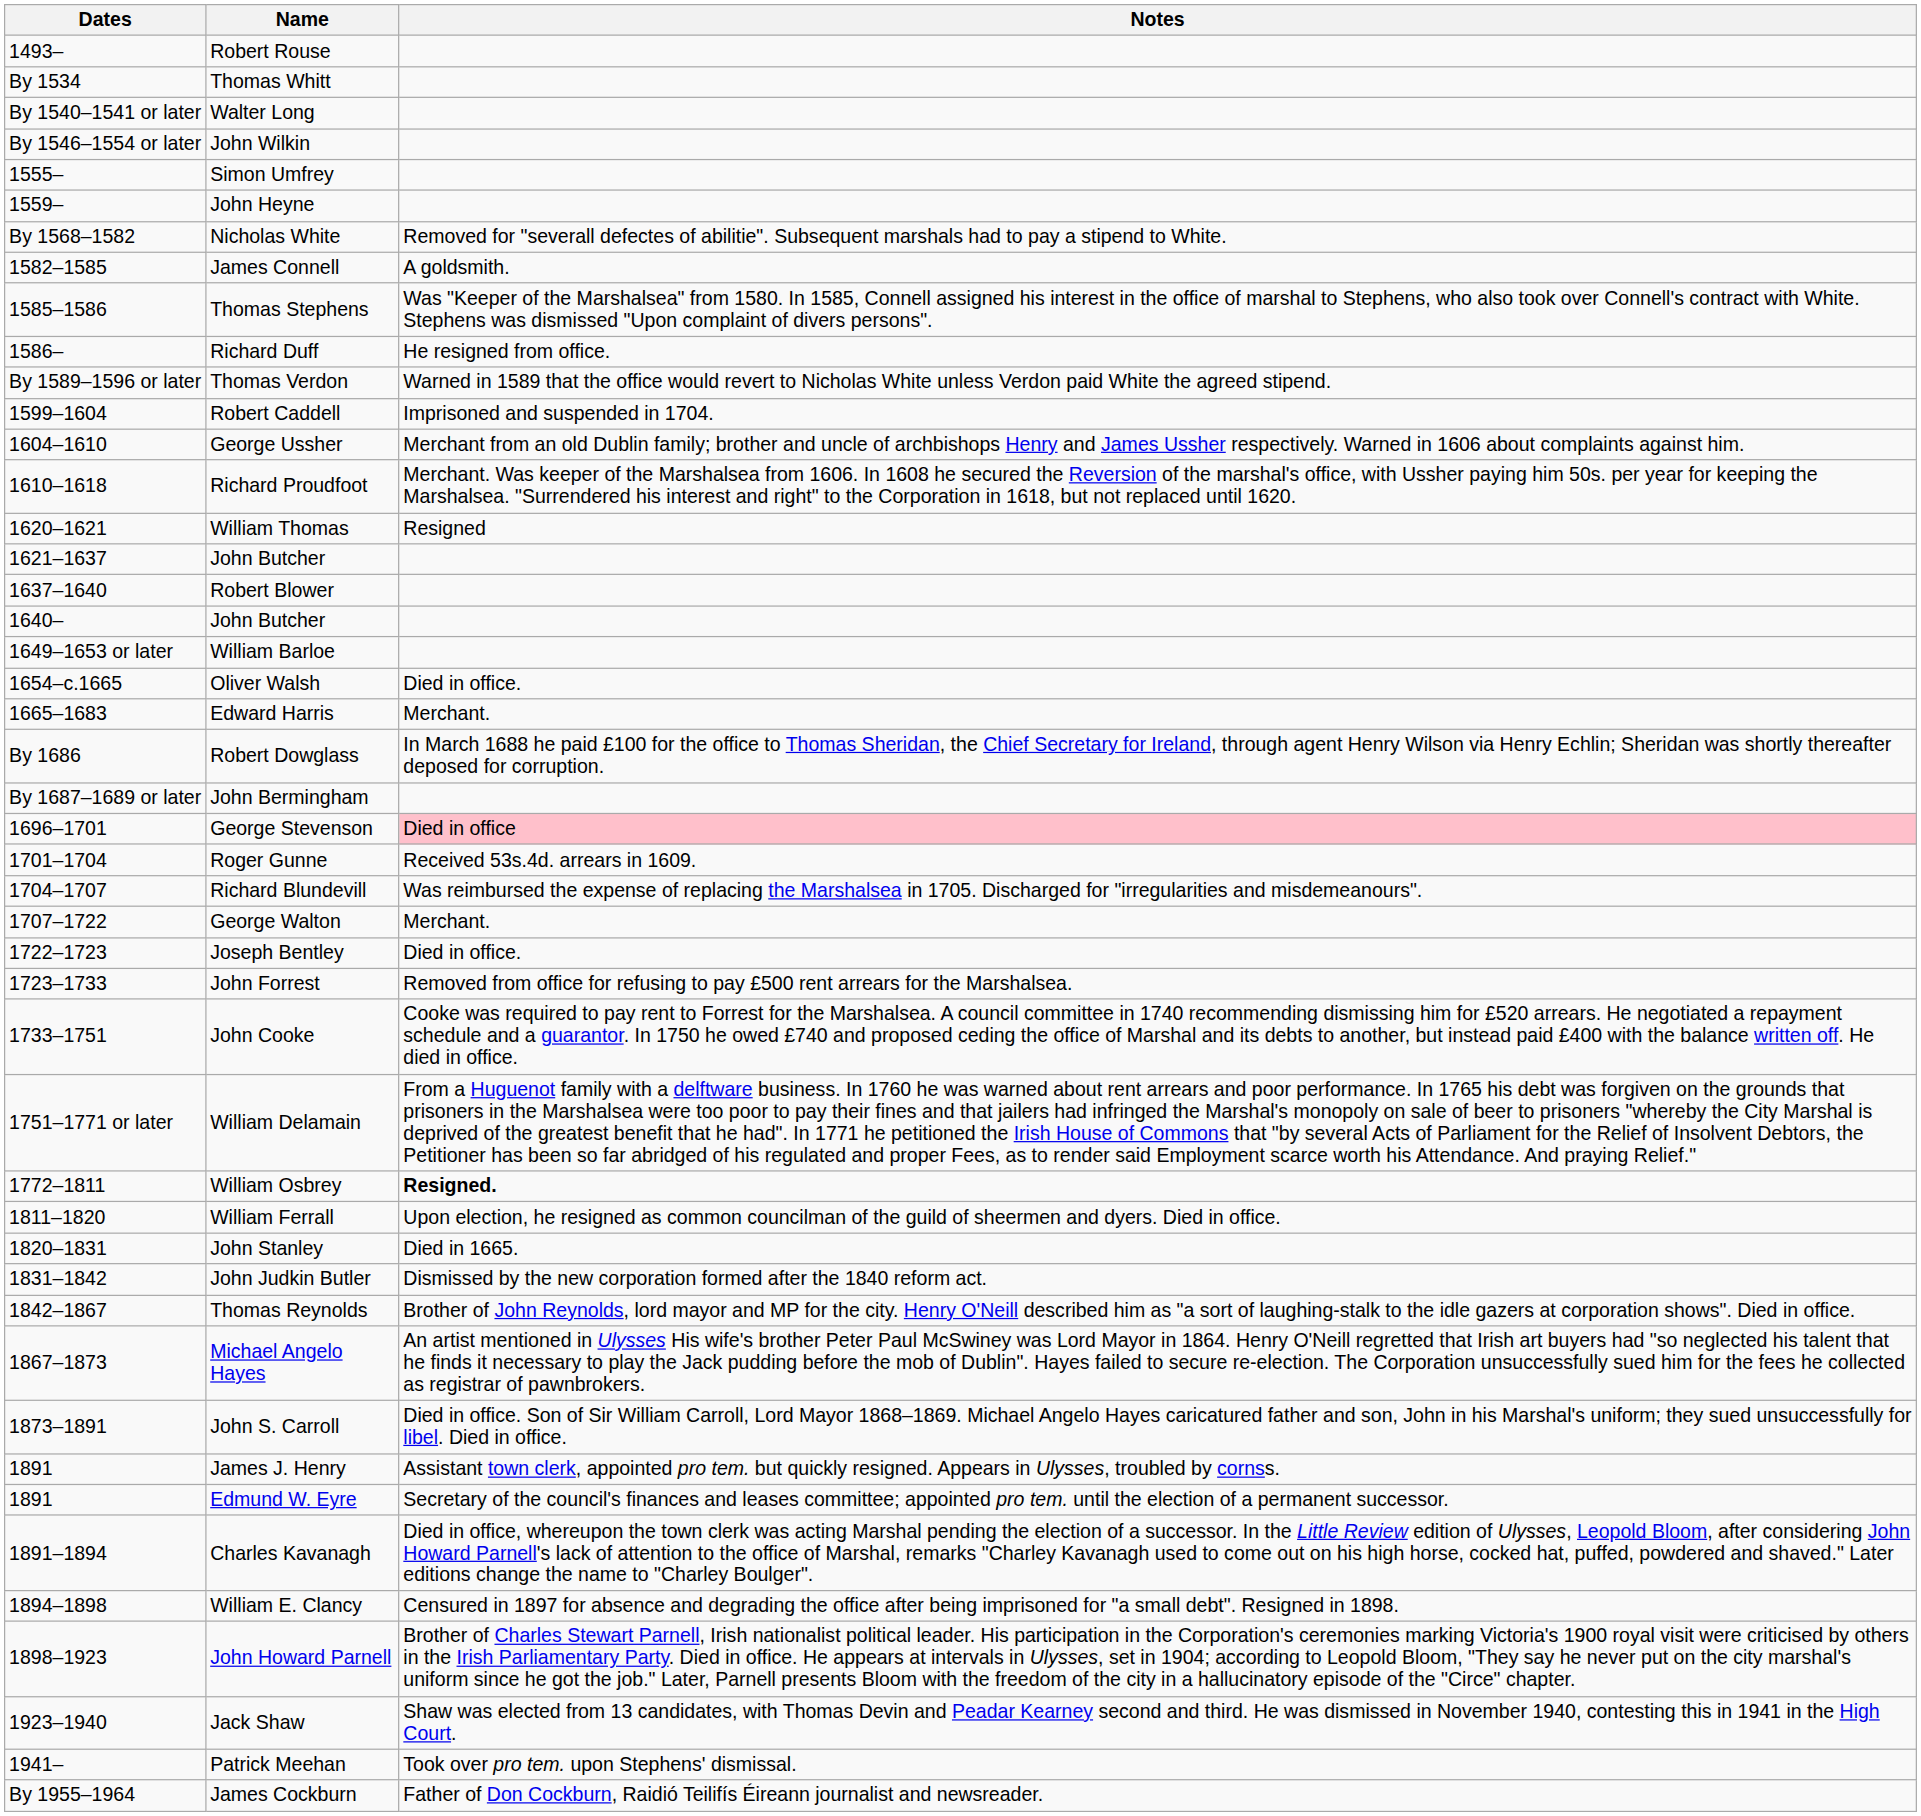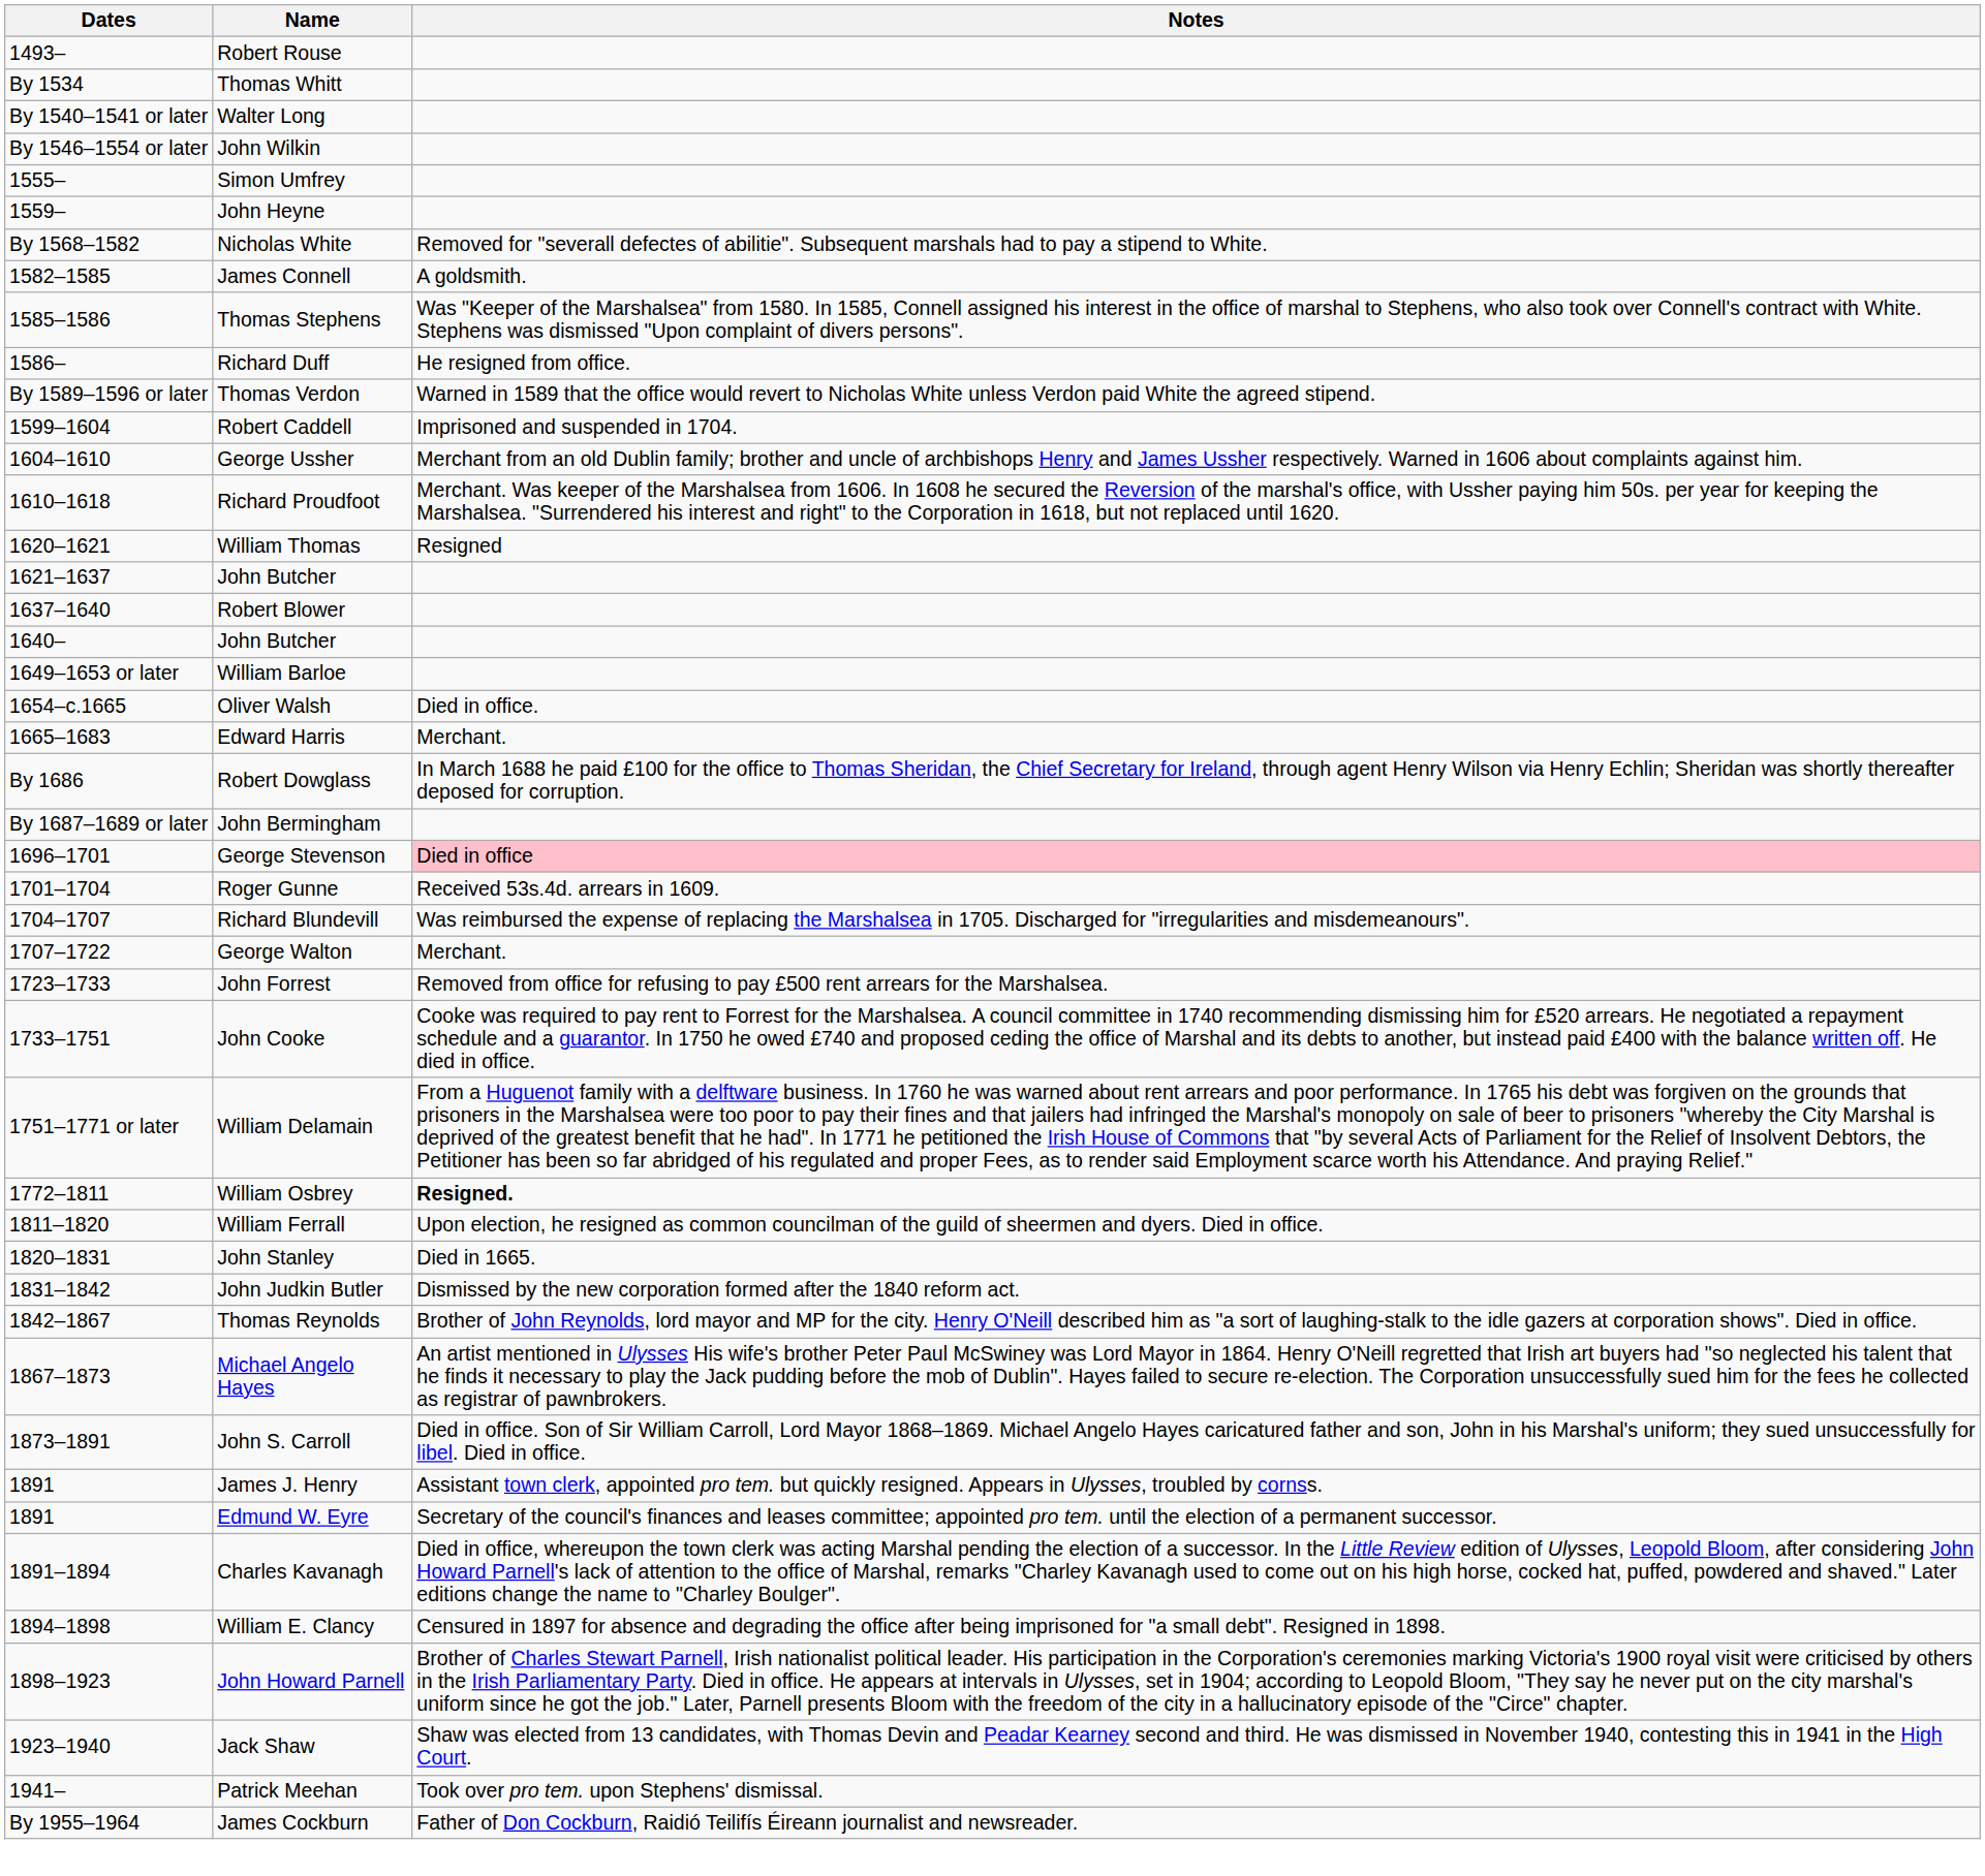- row: 1722–1723 | Joseph Bentley | Died in office.
